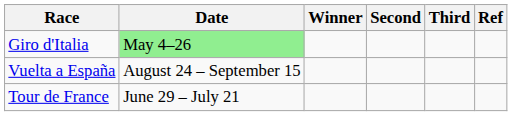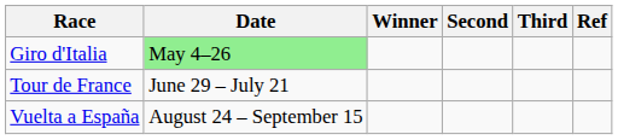rows swapped: Tour de France <-> Vuelta a España
